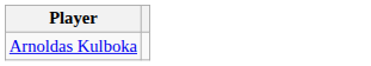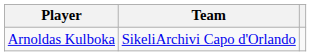+ column: Team | SikeliArchivi Capo d'Orlando
